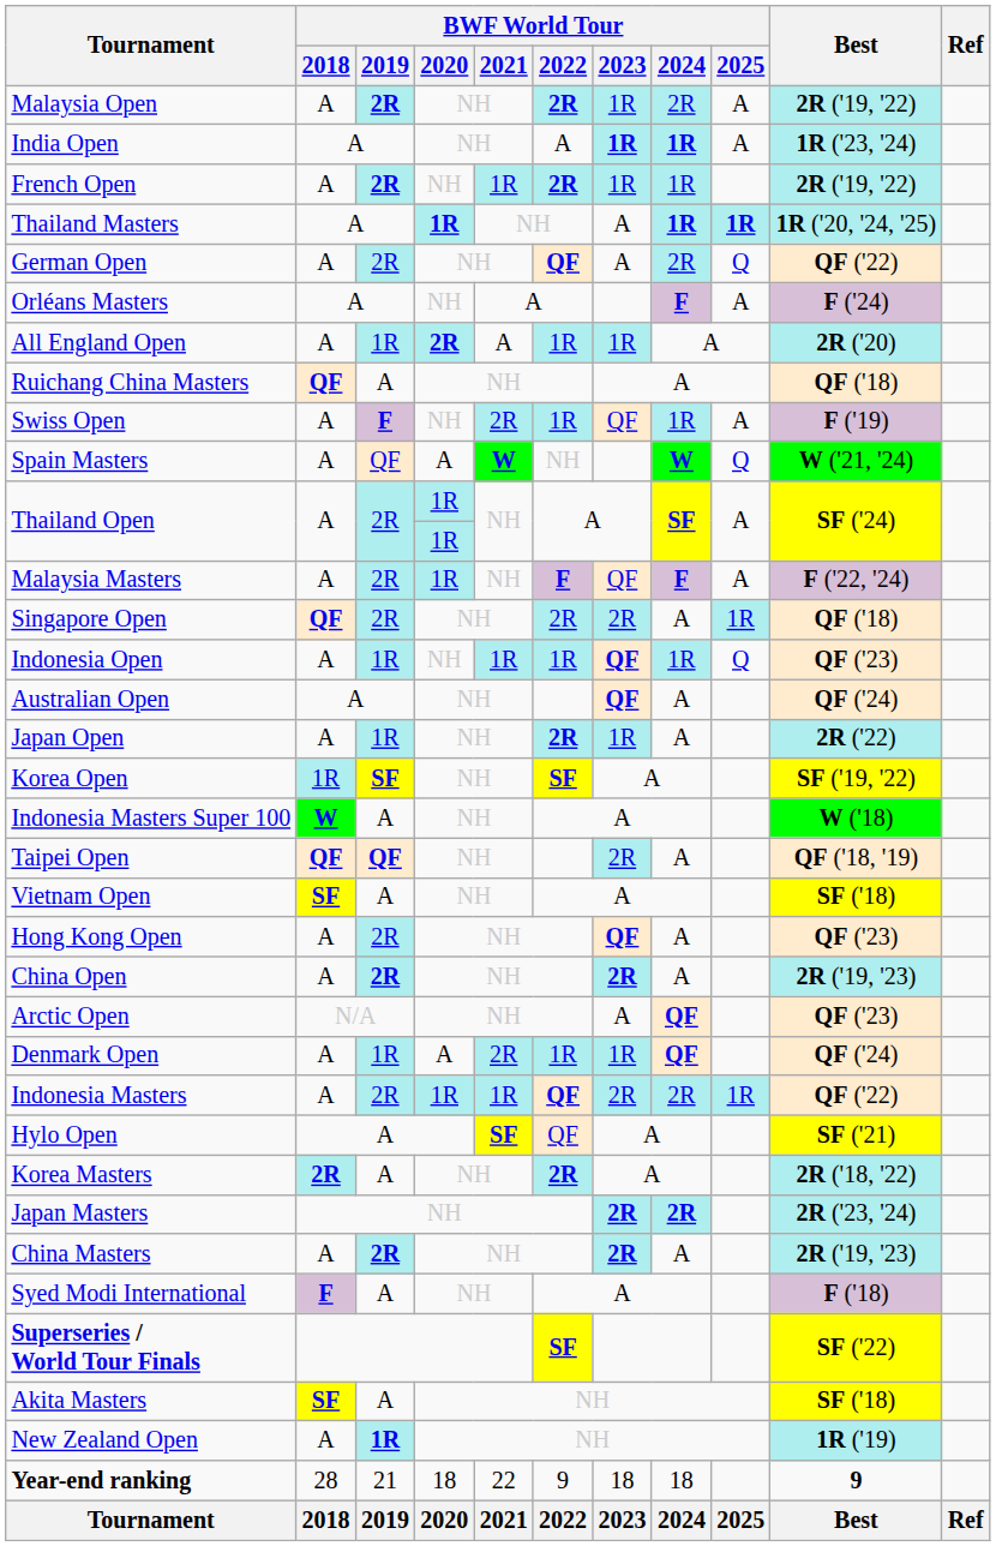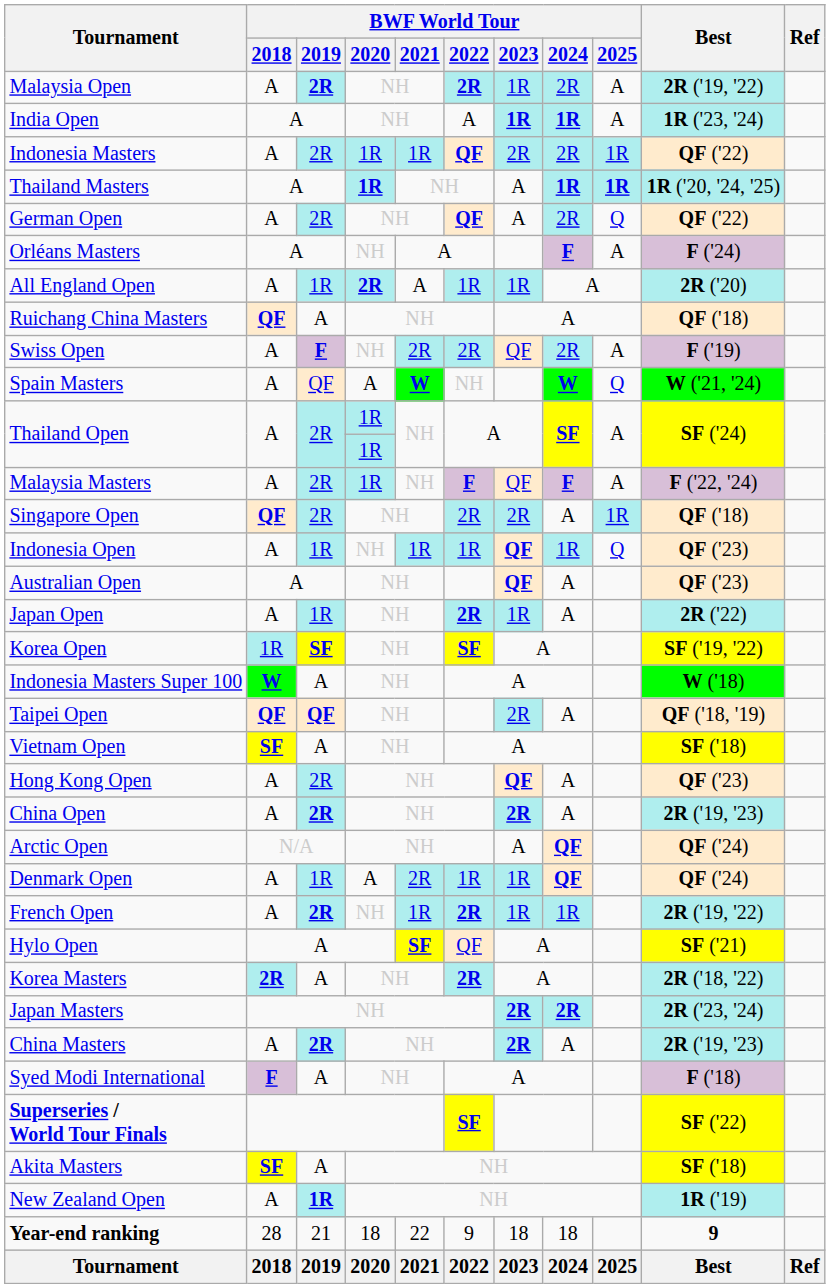rows swapped: Indonesia Masters <-> French Open
Swiss Open | BWF World Tour / 2022: 1R -> 2R
Swiss Open | BWF World Tour / 2024: 1R -> 2R
Australian Open | Best: QF ('24) -> QF ('23)
Arctic Open | Best: QF ('23) -> QF ('24)
